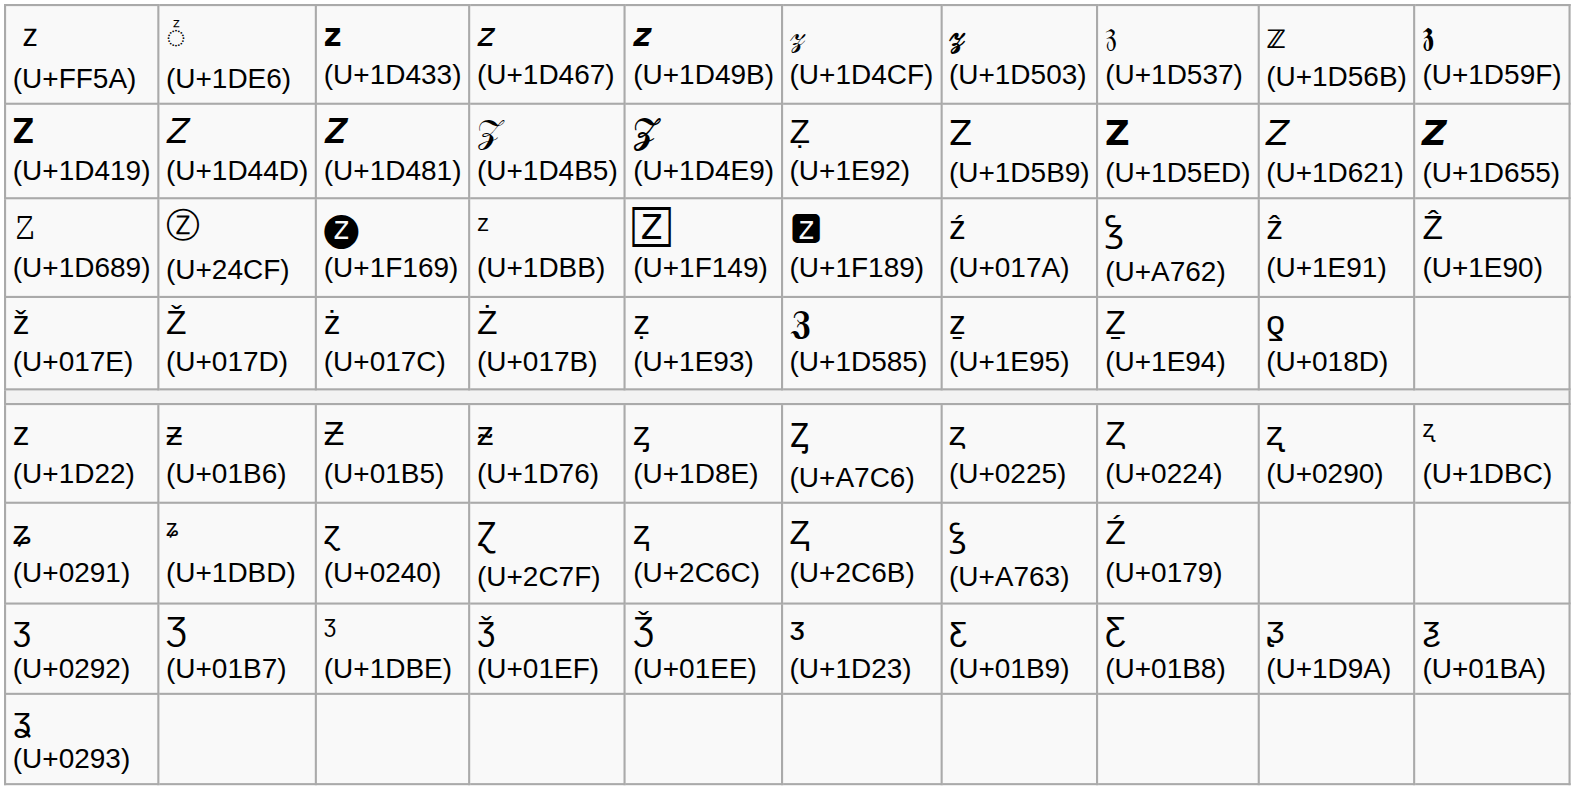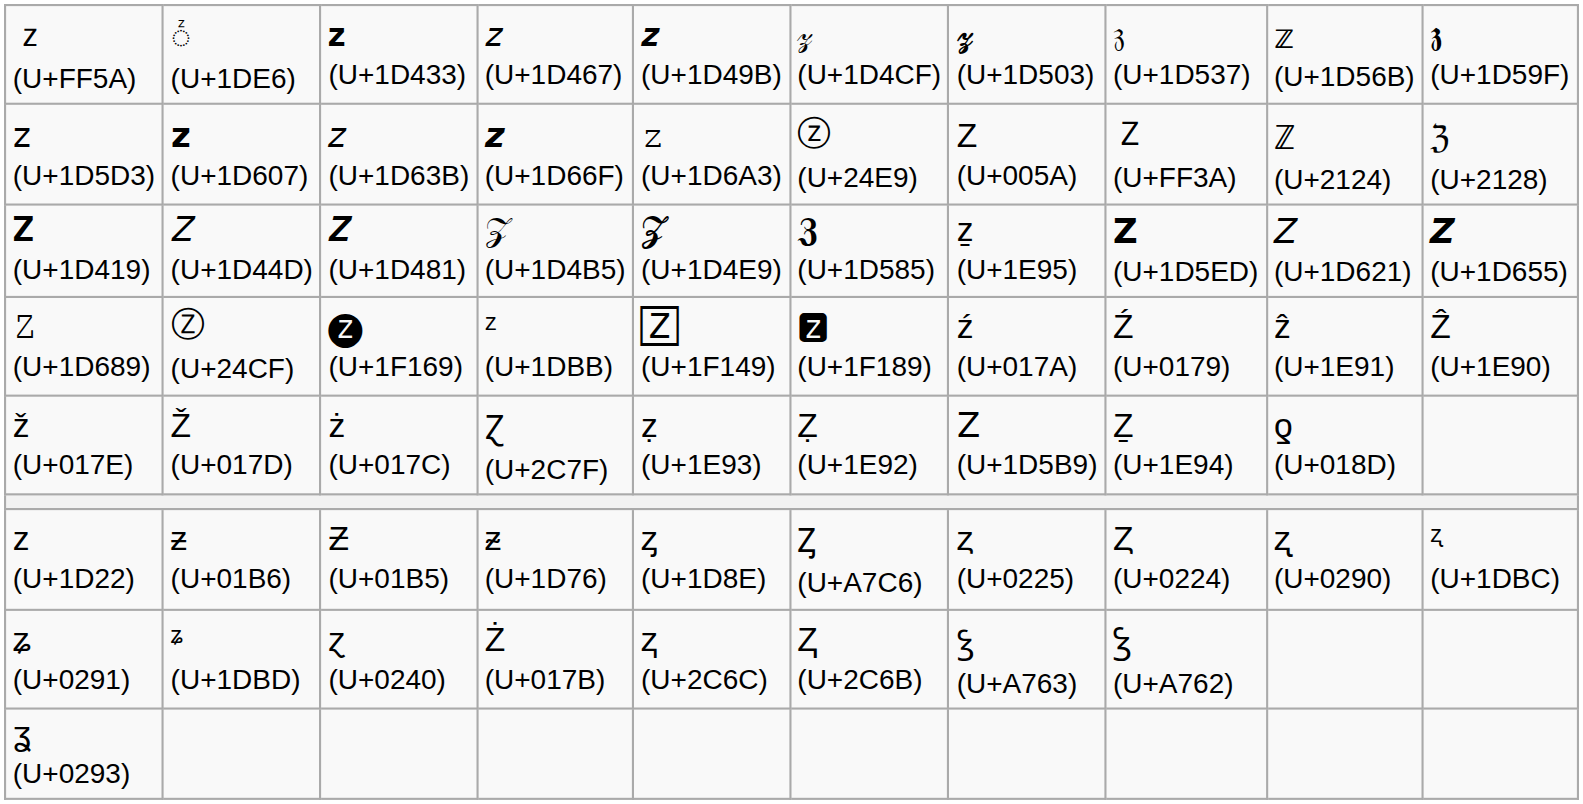+ row: 𝗓 (U+1D5D3) | 𝘇 (U+1D607) | 𝘻 (U+1D63B) | 𝙯 (U+1D66F) | 𝚣 (U+1D6A3) | ⓩ (U+24E9) | Z (U+005A) | Ｚ (U+FF3A) | ℤ (U+2124) | ℨ (U+2128)
𝐙 (U+1D419) | column 6: Ẓ (U+1E92) -> 𝖅 (U+1D585)
𝐙 (U+1D419) | column 7: 𝖹 (U+1D5B9) -> ẕ (U+1E95)
𝚉 (U+1D689) | column 8: Ꝣ (U+A762) -> Ź (U+0179)
ž (U+017E) | column 4: Ż (U+017B) -> Ɀ (U+2C7F)
ž (U+017E) | column 6: 𝖅 (U+1D585) -> Ẓ (U+1E92)
ž (U+017E) | column 7: ẕ (U+1E95) -> 𝖹 (U+1D5B9)
ʑ (U+0291) | column 4: Ɀ (U+2C7F) -> Ż (U+017B)
ʑ (U+0291) | column 8: Ź (U+0179) -> Ꝣ (U+A762)
- row: ʒ (U+0292) | Ʒ (U+01B7) | ᶾ (U+1DBE) | ǯ (U+01EF) | Ǯ (U+01EE) | ᴣ (U+1D23) | ƹ (U+01B9) | Ƹ (U+01B8) | ᶚ (U+1D9A) | ƺ (U+01BA)
